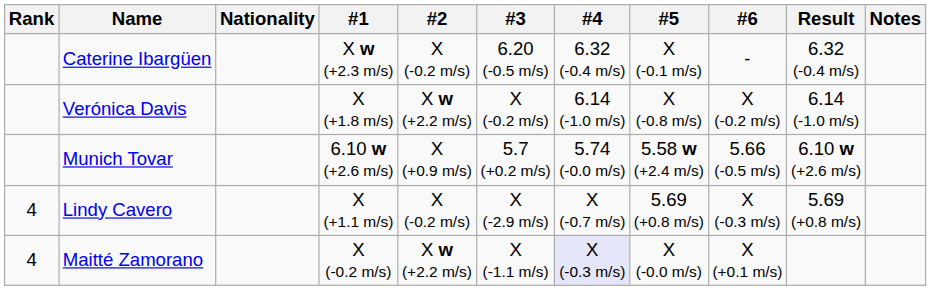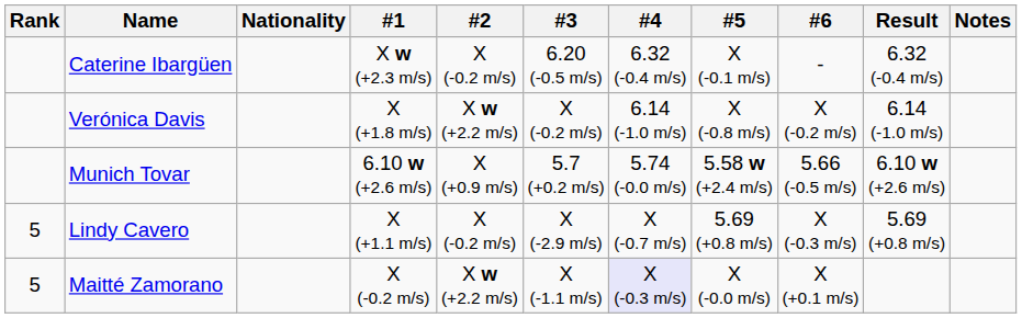Lindy Cavero | Rank: 4 -> 5
Maitté Zamorano | Rank: 4 -> 5
